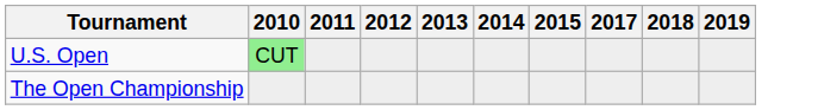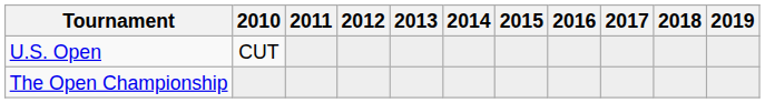+ column: 2016
U.S. Open | 2010: lightgreen background -> no background
